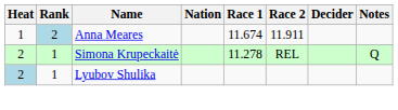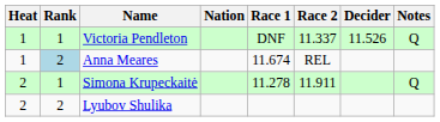+ row: 1 | 1 | Victoria Pendleton | DNF | 11.337 | 11.526 | Q
Anna Meares | Race 2: 11.911 -> REL
Simona Krupeckaitė | Race 2: REL -> 11.911
Lyubov Shulika | Heat: lightblue background -> no background
Lyubov Shulika | Rank: 1 -> 2
